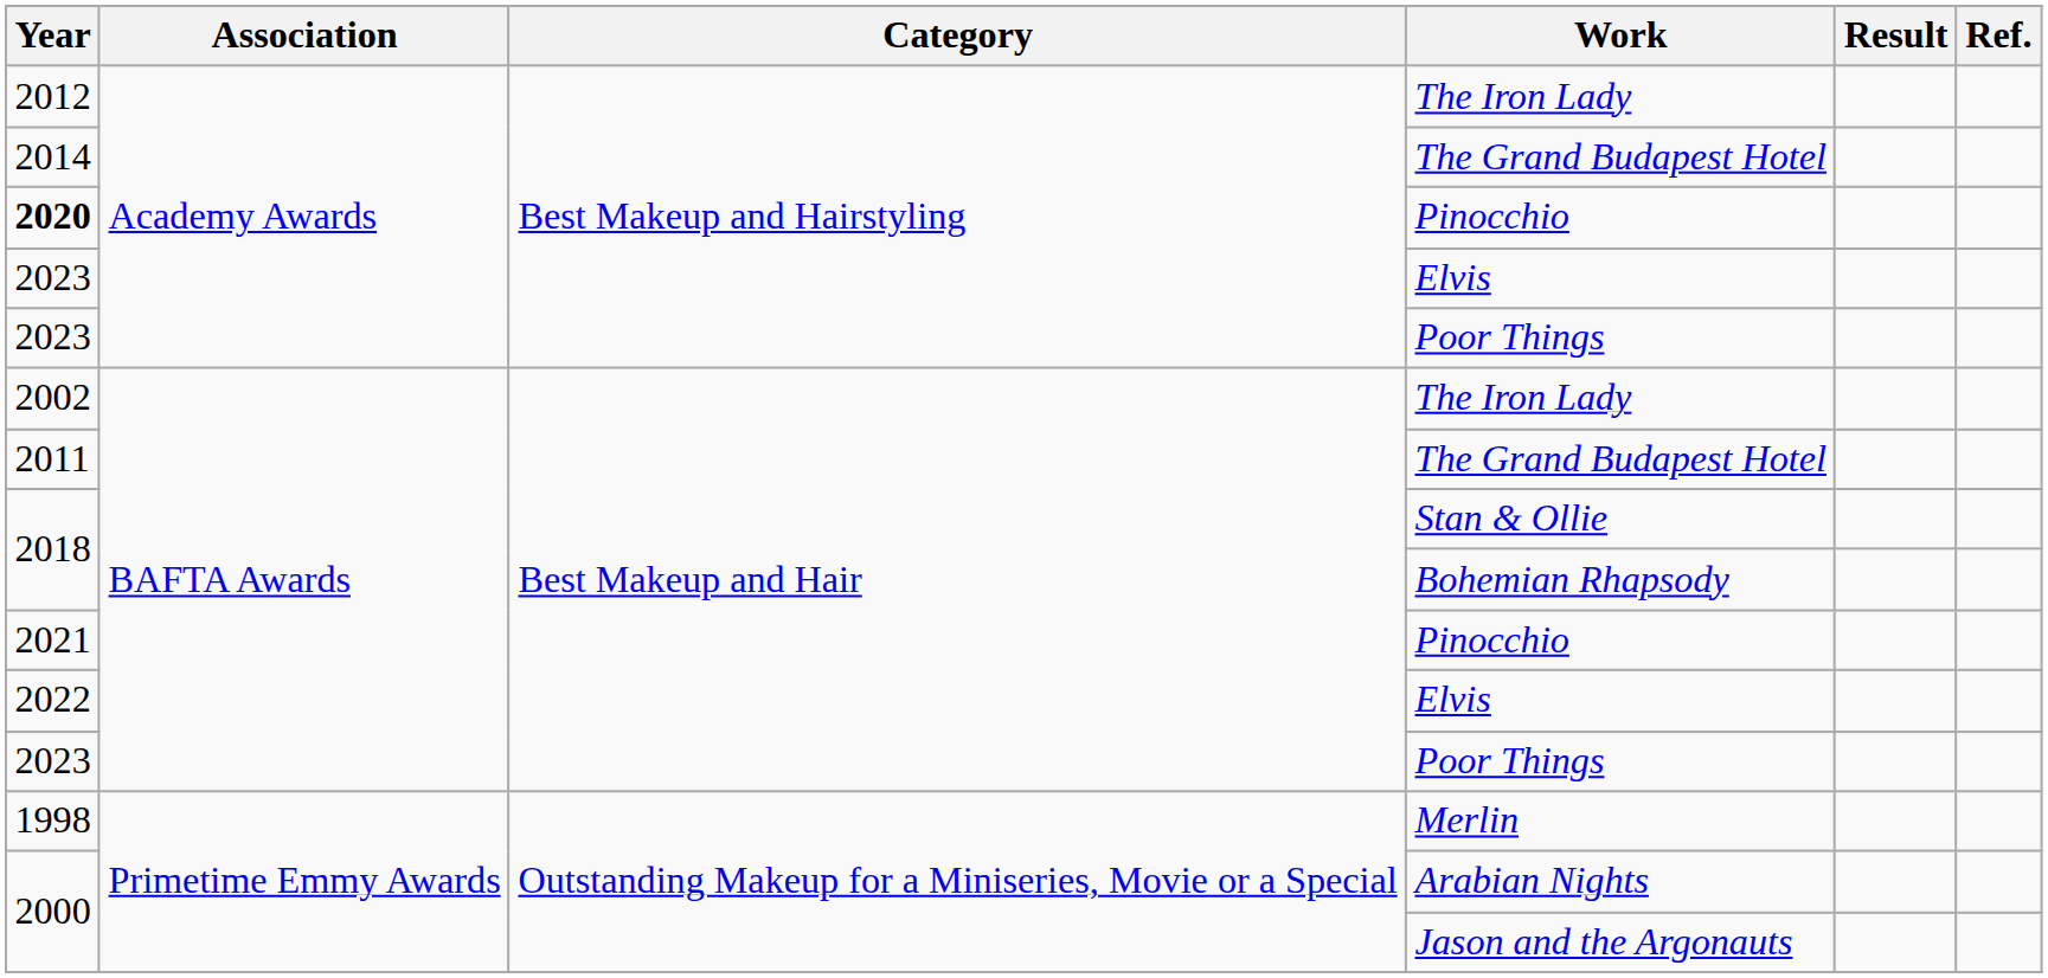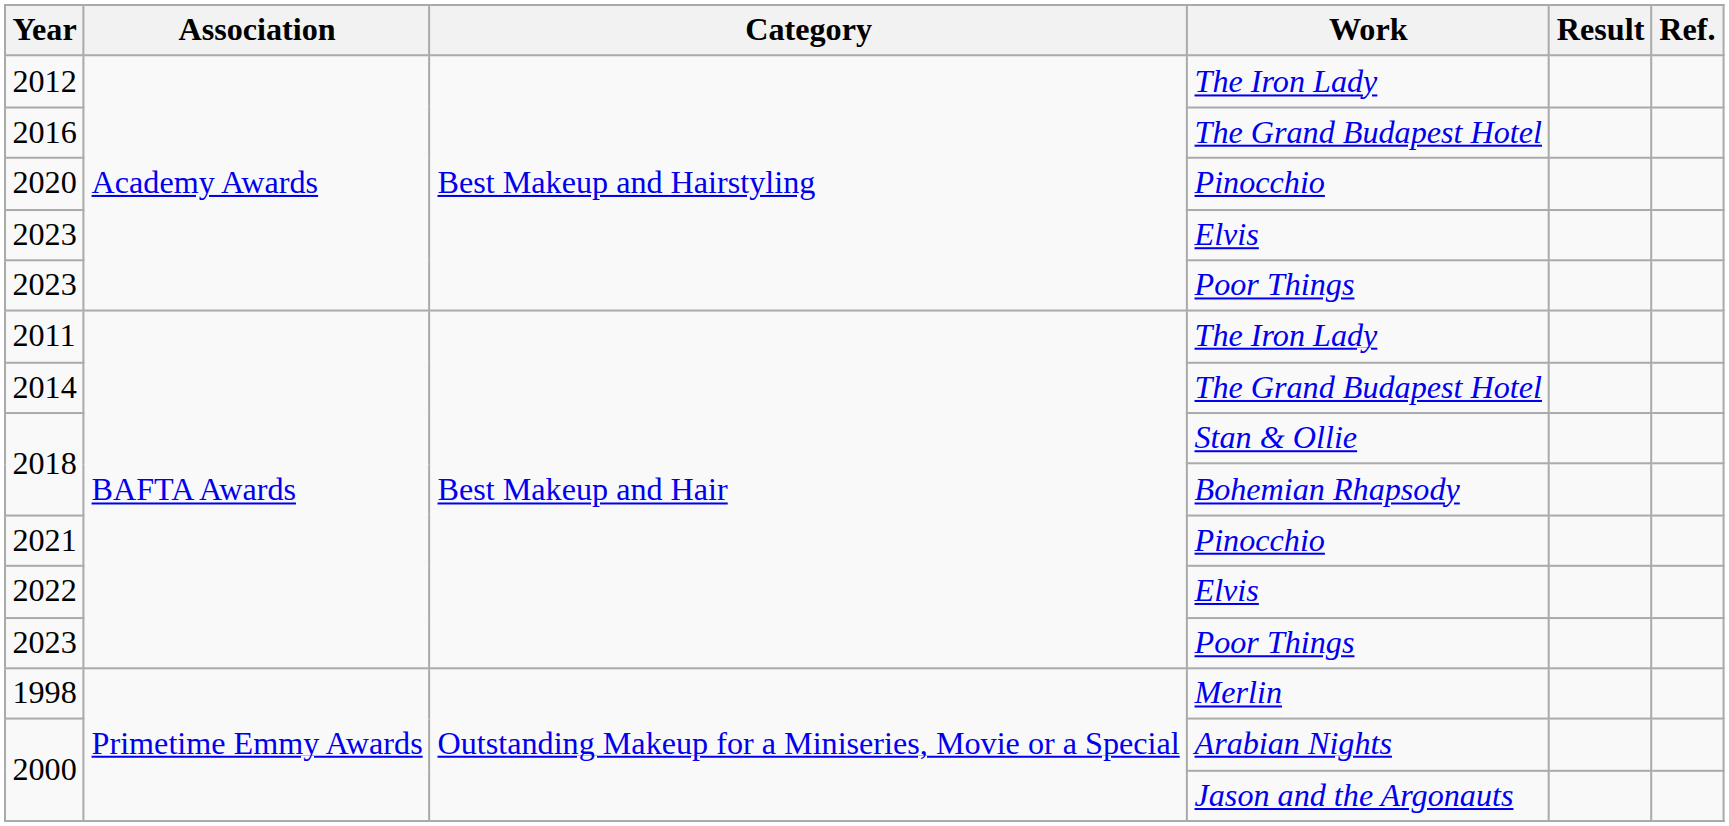Academy Awards / The Grand Budapest Hotel | Year: 2014 -> 2016
Academy Awards / Pinocchio | Year: bold -> normal
BAFTA Awards / The Iron Lady | Year: 2002 -> 2011
BAFTA Awards / The Grand Budapest Hotel | Year: 2011 -> 2014
